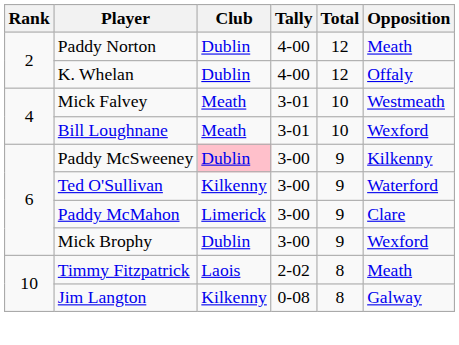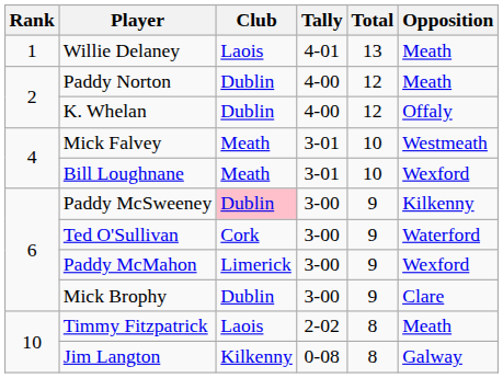+ row: 1 | Willie Delaney | Laois | 4-01 | 13 | Meath
Ted O'Sullivan | Club: Kilkenny -> Cork
Paddy McMahon | Opposition: Clare -> Wexford
Mick Brophy | Opposition: Wexford -> Clare
